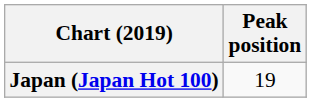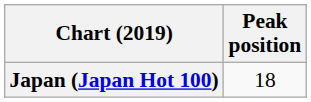Japan (Japan Hot 100) | Peak position: 19 -> 18
